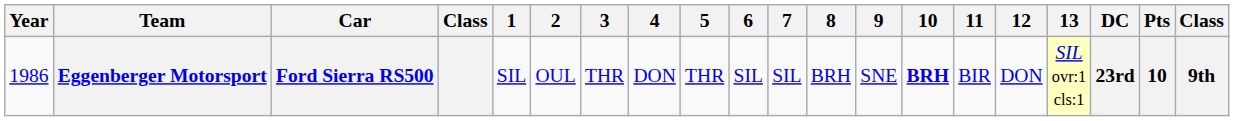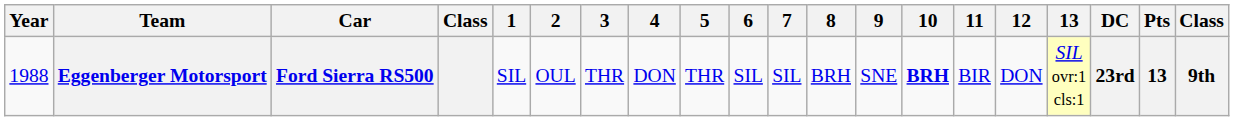Eggenberger Motorsport | Year: 1986 -> 1988
Eggenberger Motorsport | Pts: 10 -> 13
